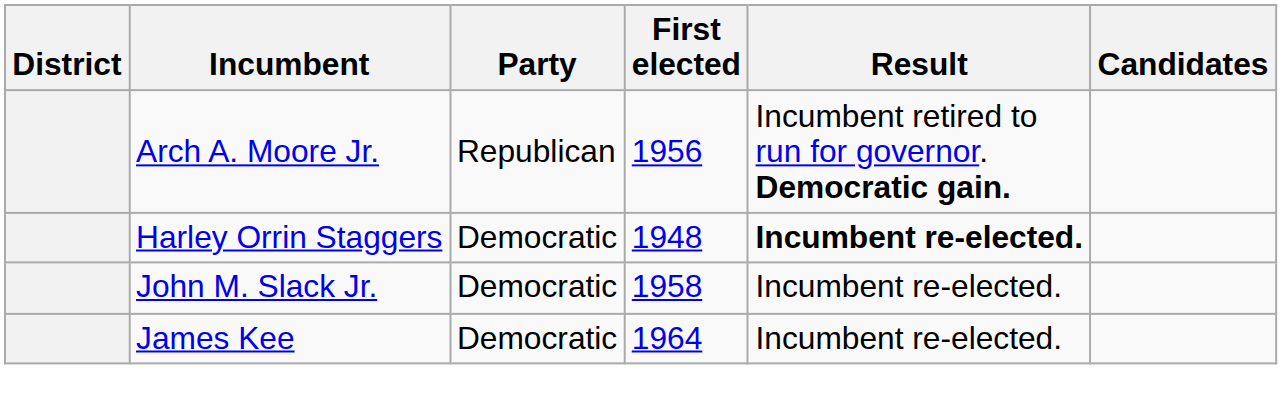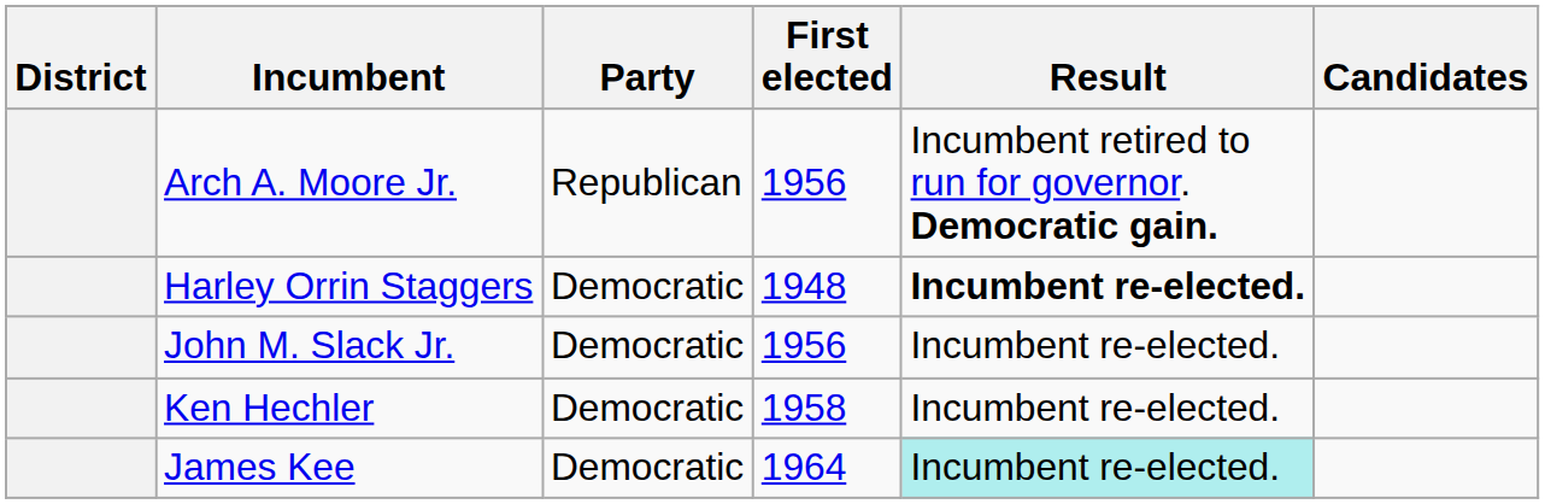John M. Slack Jr. | First elected: 1958 -> 1956
+ row: Ken Hechler | Democratic | 1958 | Incumbent re-elected.
James Kee | Result: no background -> paleturquoise background
